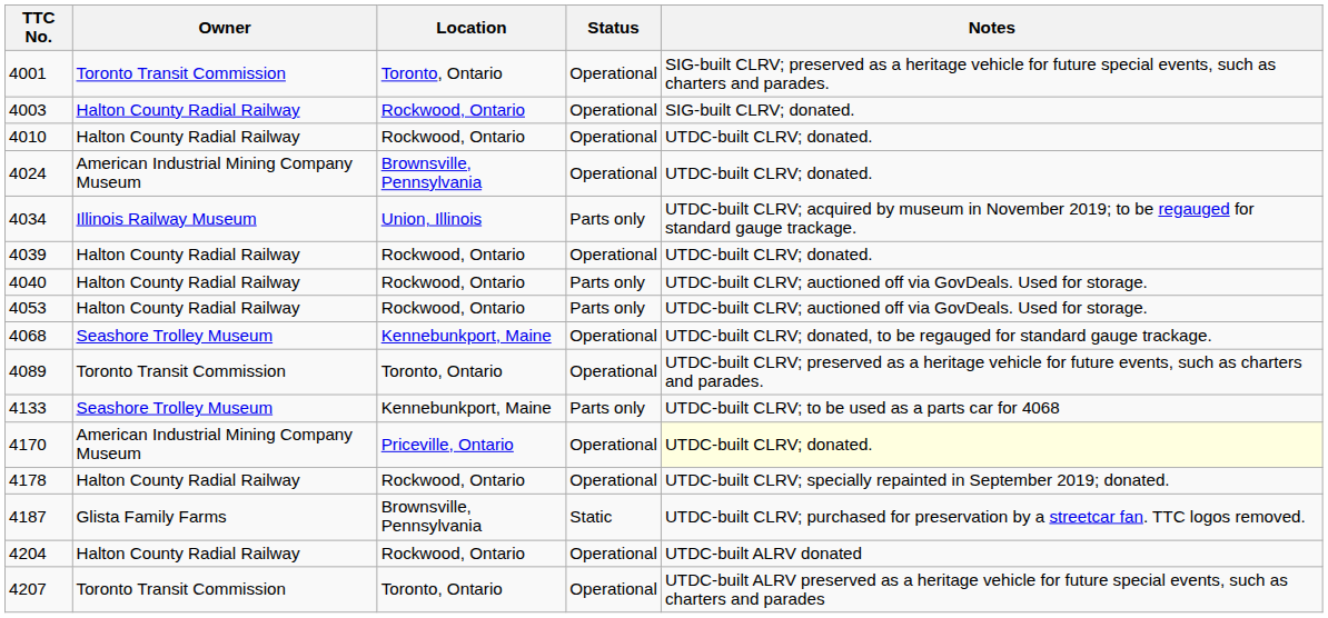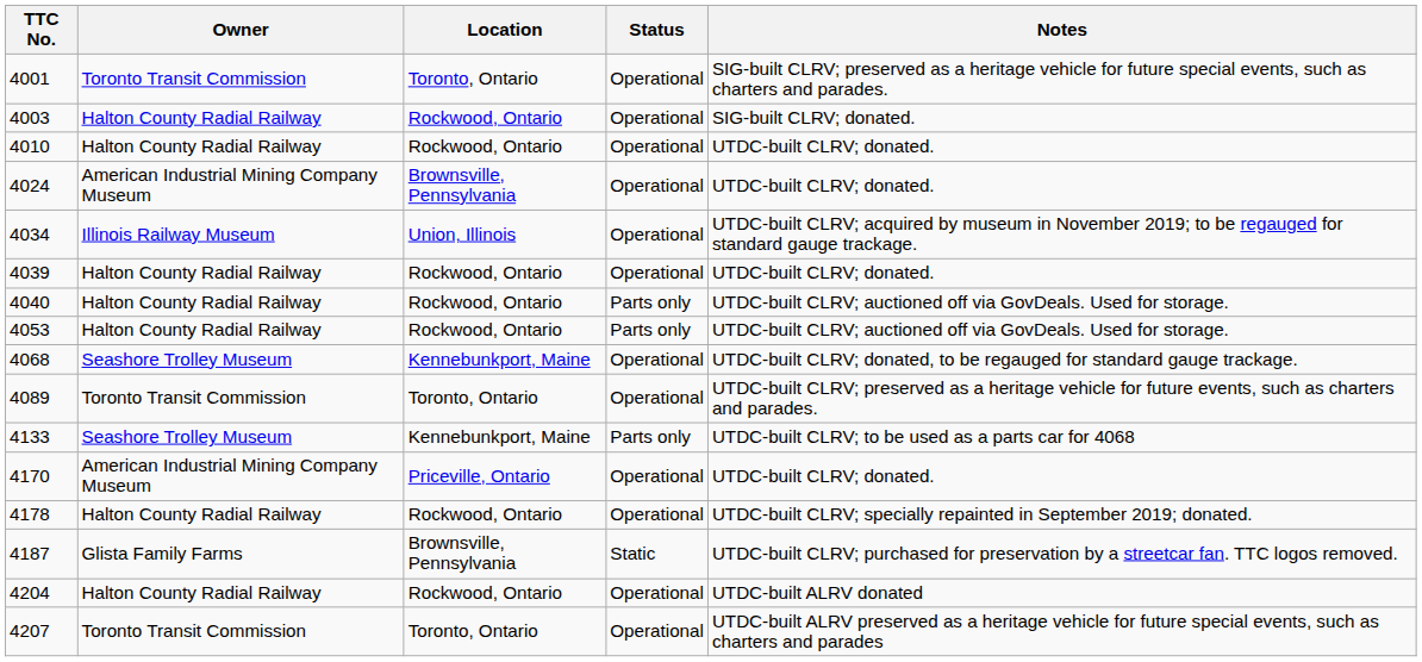4034 | Status: Parts only -> Operational
4170 | Notes: lightyellow background -> no background
